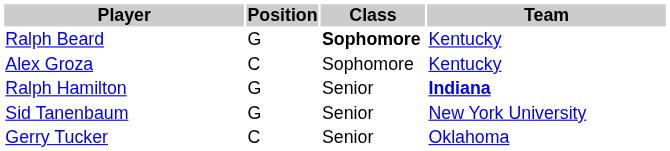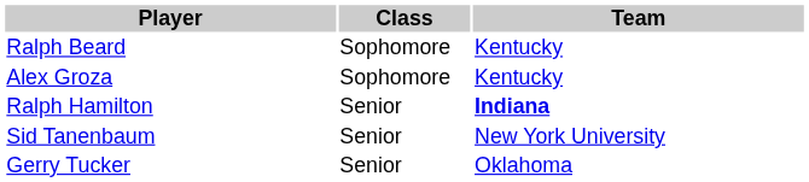- column: Position | G | C | G | G | C
Ralph Beard | Class: bold -> normal
